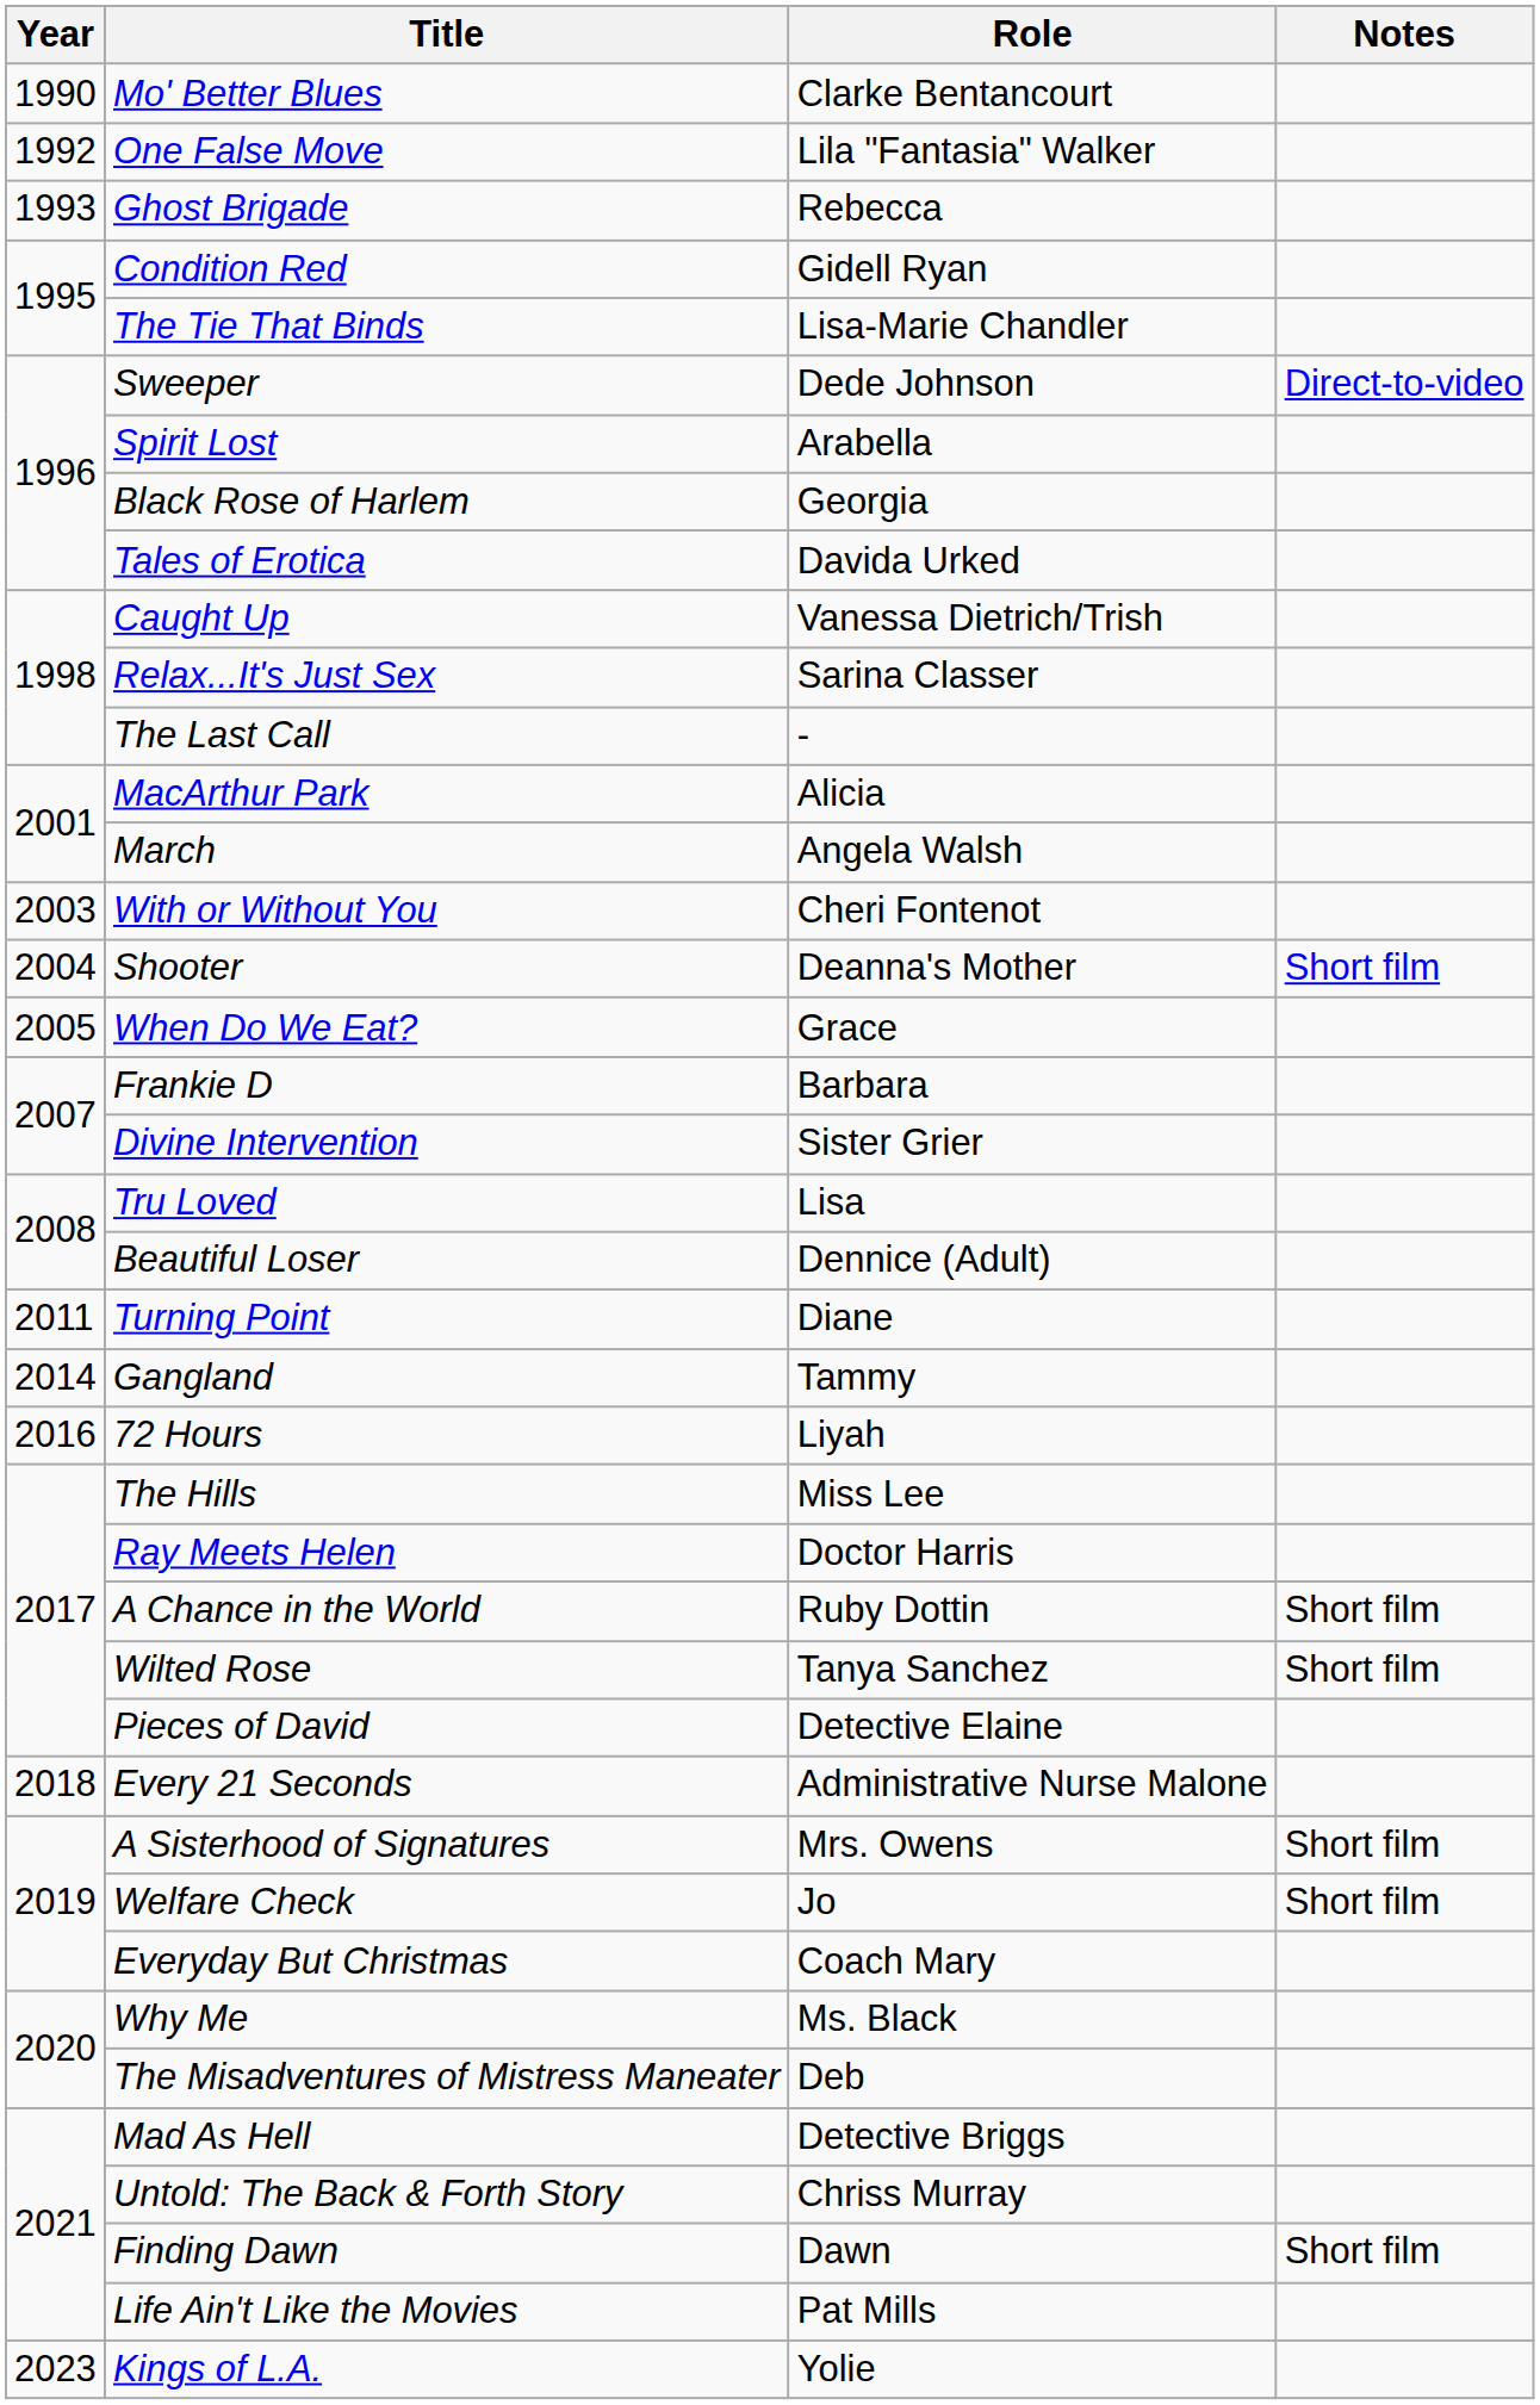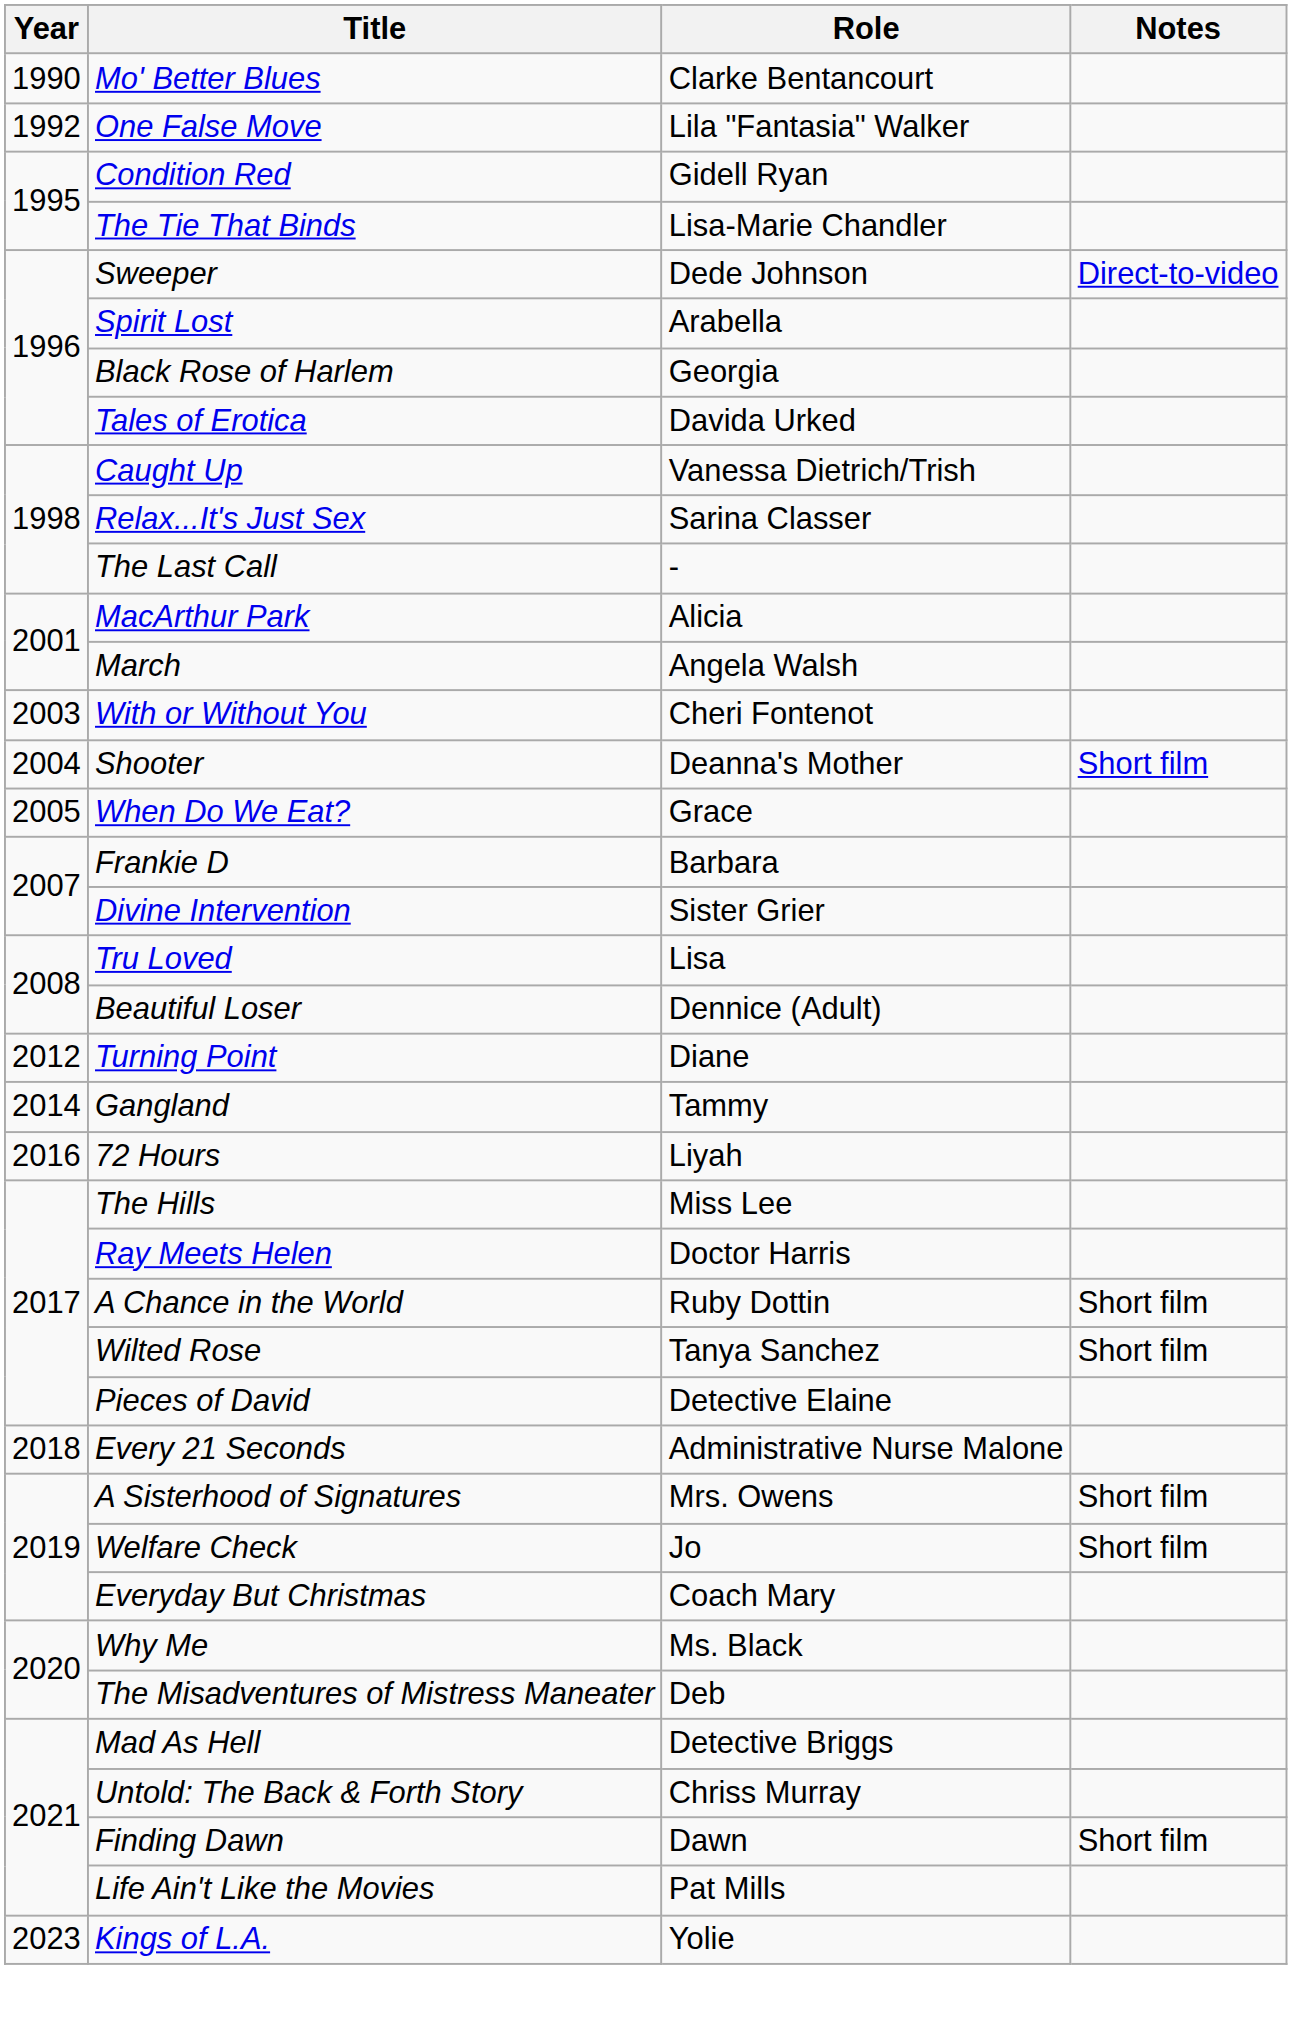- row: 1993 | Ghost Brigade | Rebecca
Turning Point | Year: 2011 -> 2012
